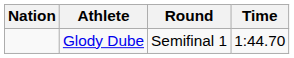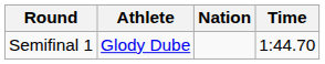columns swapped: Nation <-> Round
